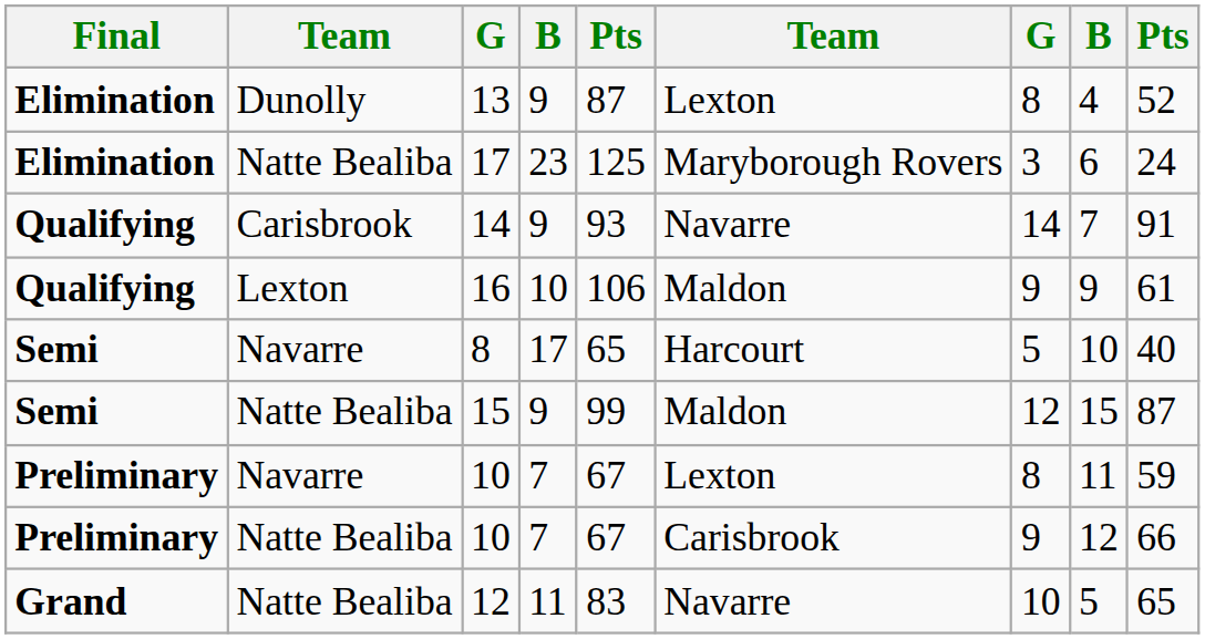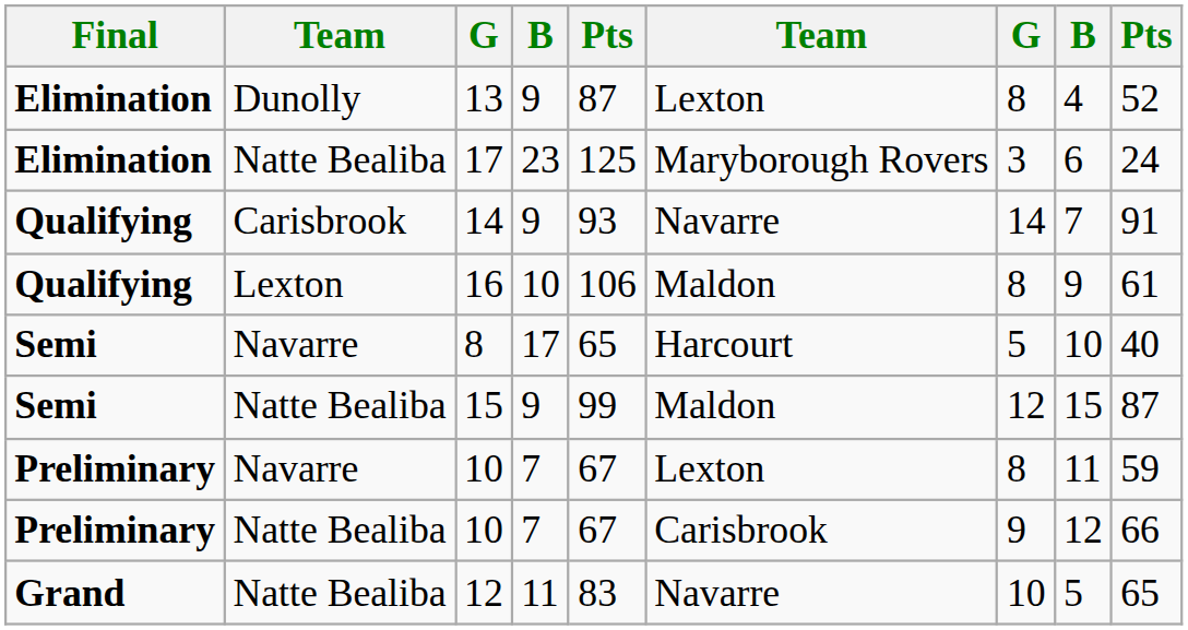16 | column 7: 9 -> 8
